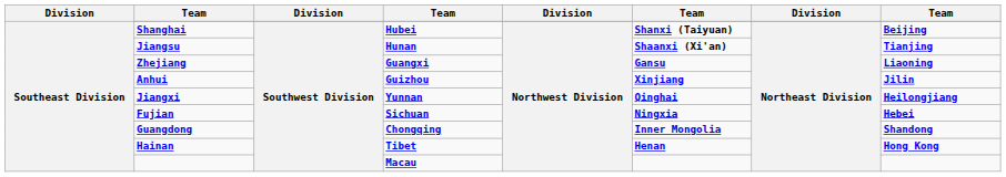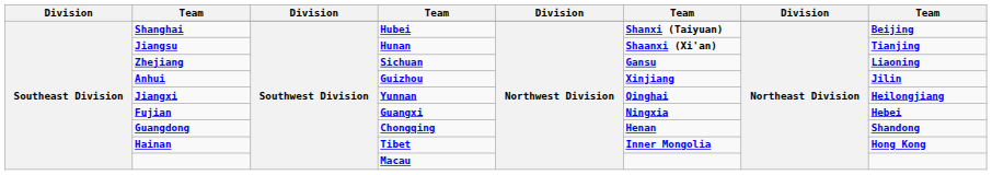Zhejiang | column 4: Guangxi -> Sichuan
Fujian | column 4: Sichuan -> Guangxi
Guangdong | column 6: Inner Mongolia -> Henan
Hainan | column 6: Henan -> Inner Mongolia
